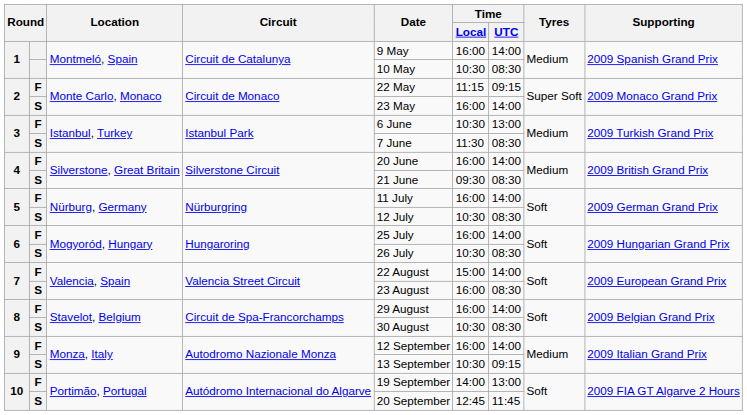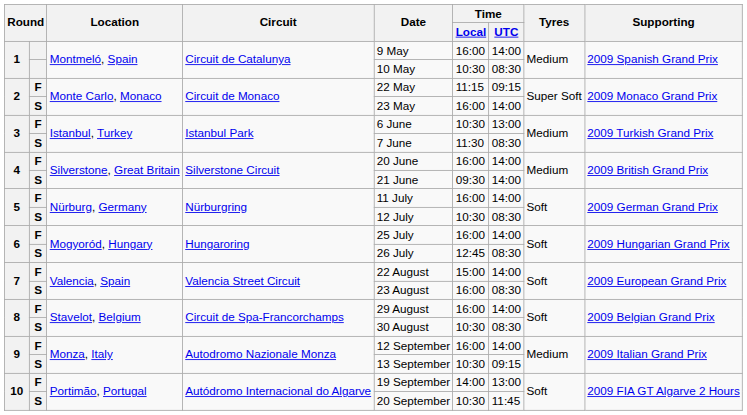4 / S | Time / UTC: 08:30 -> 14:00
6 / S | Time / Local: 10:30 -> 12:45
10 / S | Time / Local: 12:45 -> 10:30
